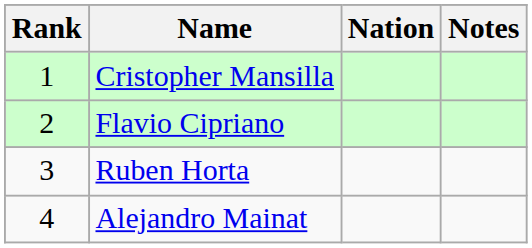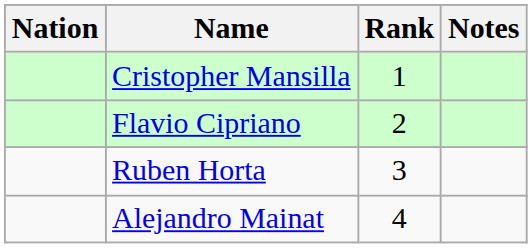columns swapped: Rank <-> Nation
